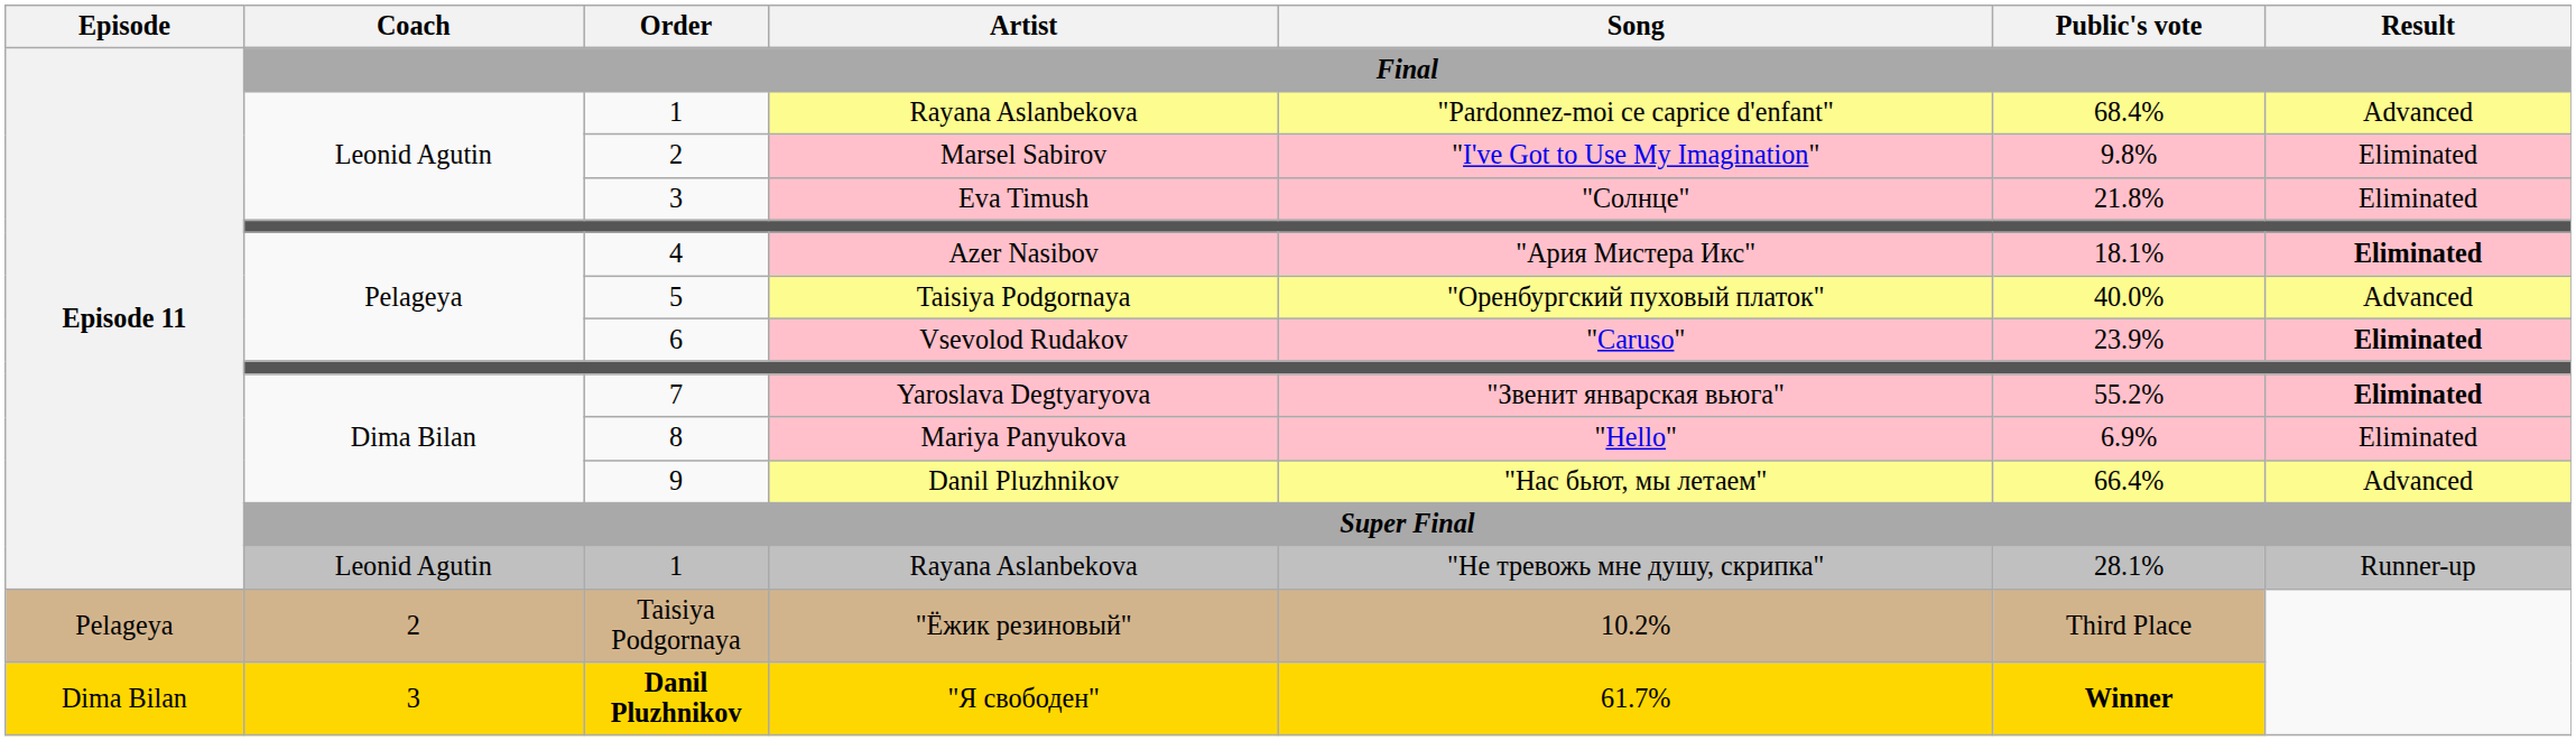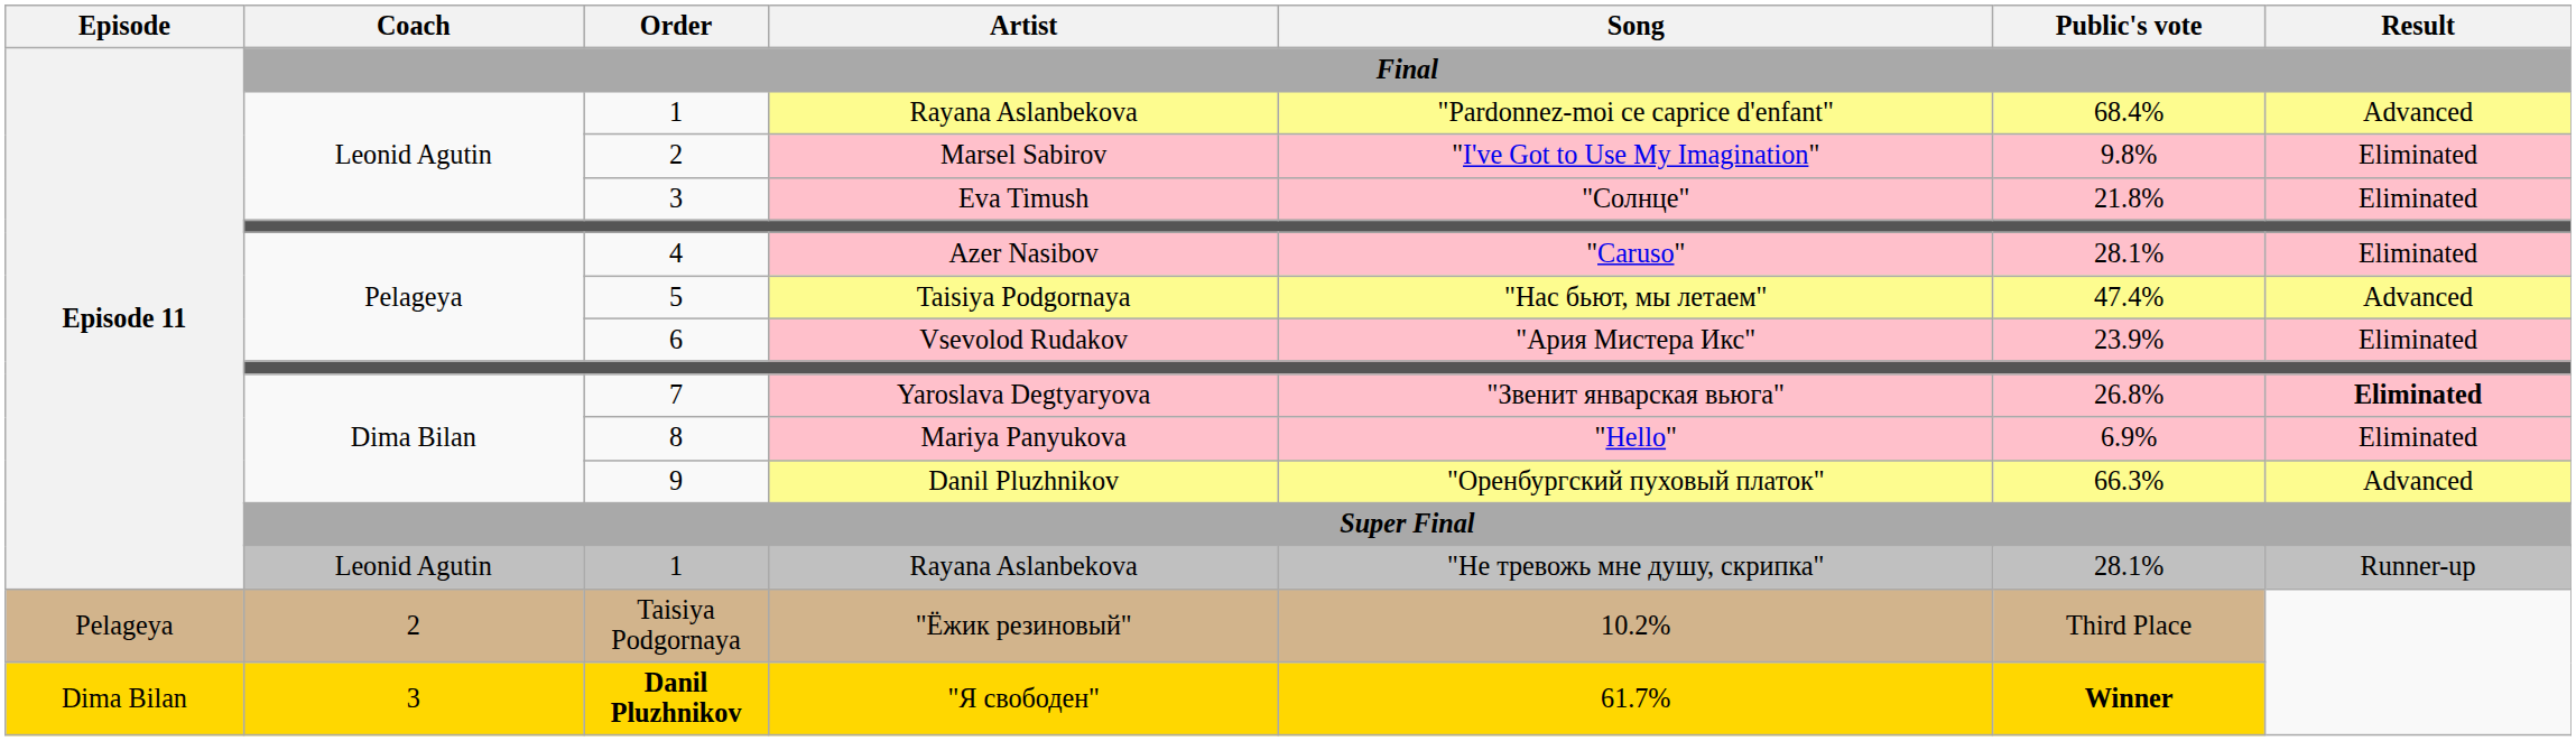4 | Song: "Ария Мистера Икс" -> "Caruso"
4 | Public's vote: 18.1% -> 28.1%
4 | Result: bold -> normal
5 | Song: "Оренбургский пуховый платок" -> "Нас бьют, мы летаем"
5 | Public's vote: 40.0% -> 47.4%
6 | Song: "Caruso" -> "Ария Мистера Икс"
6 | Result: bold -> normal
7 | Public's vote: 55.2% -> 26.8%
9 | Song: "Нас бьют, мы летаем" -> "Оренбургский пуховый платок"
9 | Public's vote: 66.4% -> 66.3%
